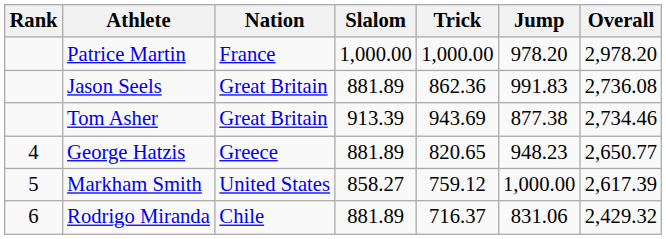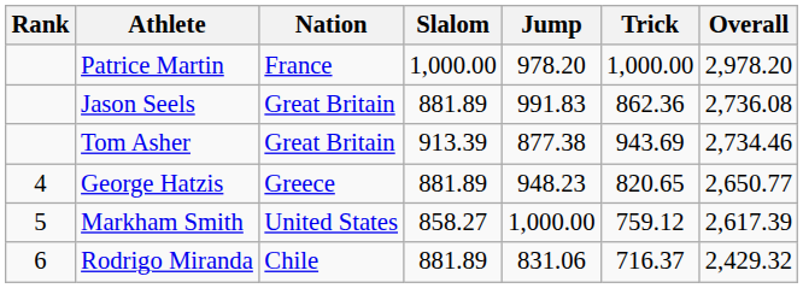columns swapped: Trick <-> Jump
